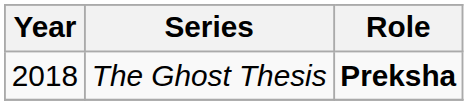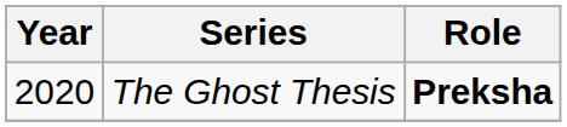The Ghost Thesis | Year: 2018 -> 2020
